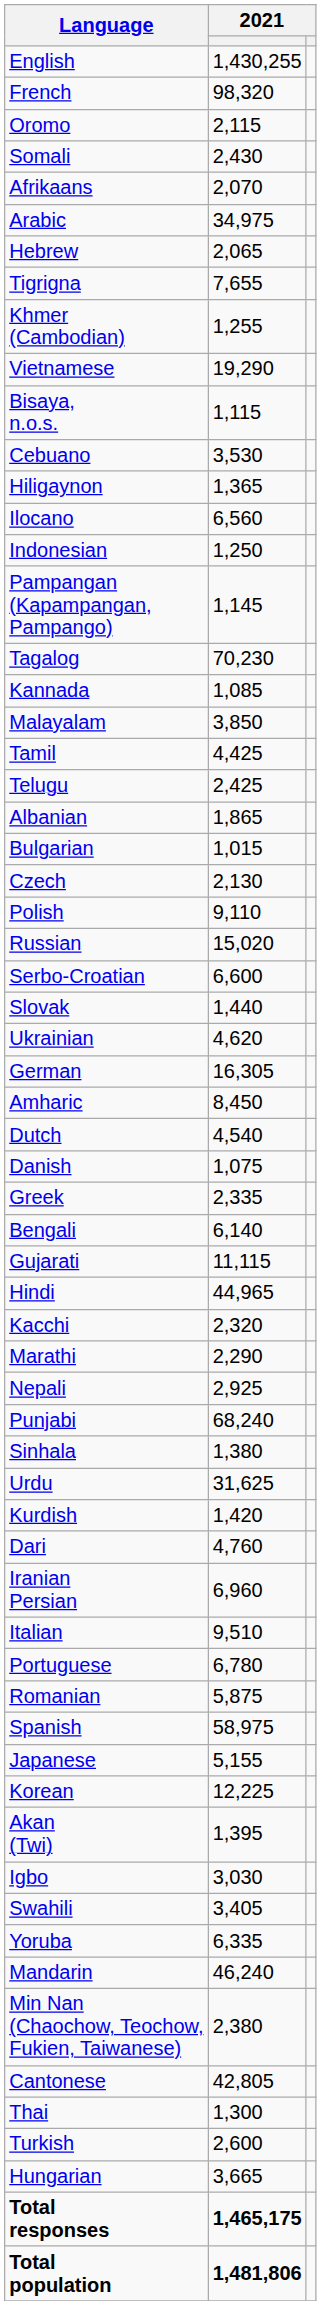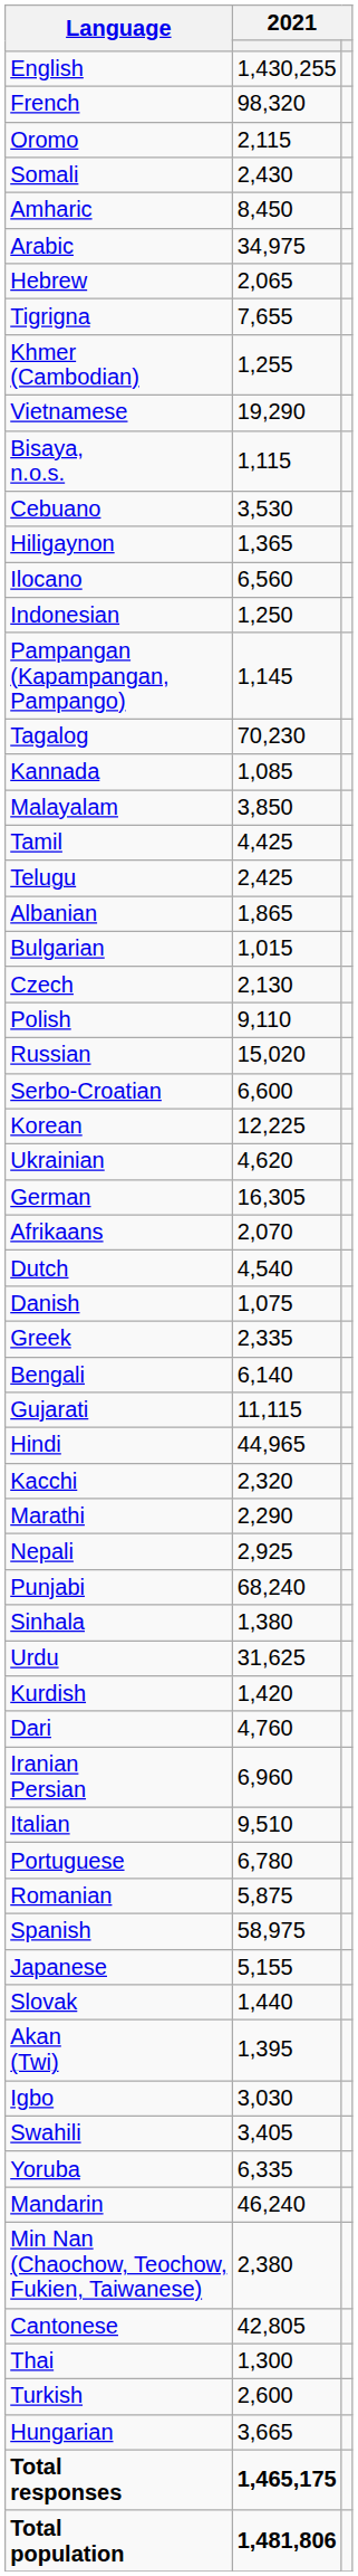rows swapped: Amharic <-> Afrikaans
rows swapped: Slovak <-> Korean
